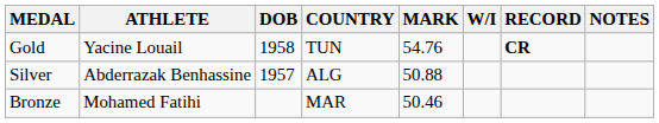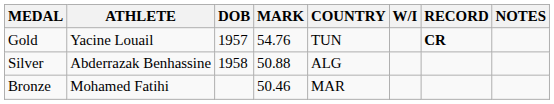columns swapped: COUNTRY <-> MARK
Gold | DOB: 1958 -> 1957
Silver | DOB: 1957 -> 1958
